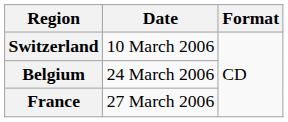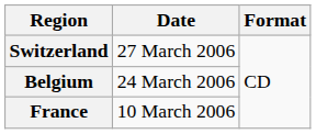Switzerland | Date: 10 March 2006 -> 27 March 2006
France | Date: 27 March 2006 -> 10 March 2006
